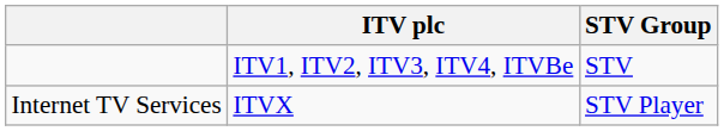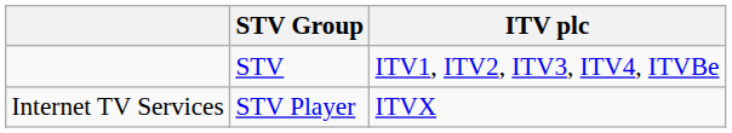columns swapped: ITV plc <-> STV Group
